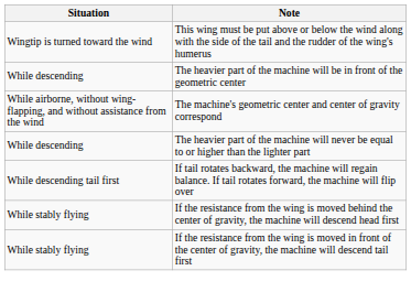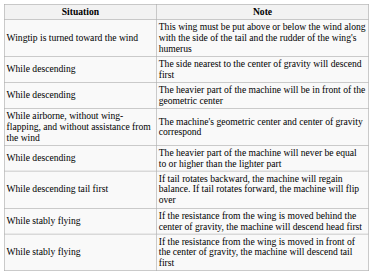+ row: While descending | The side nearest to the center of gravity will descend first
